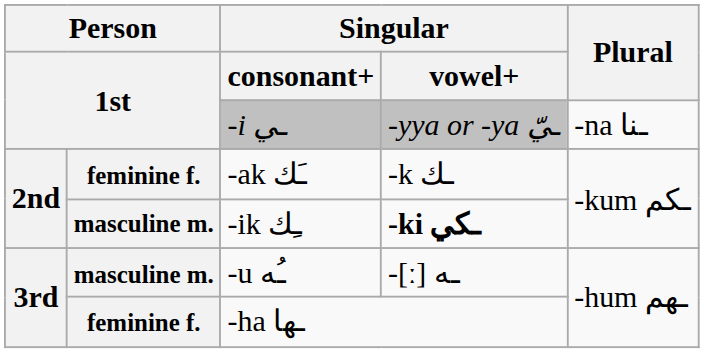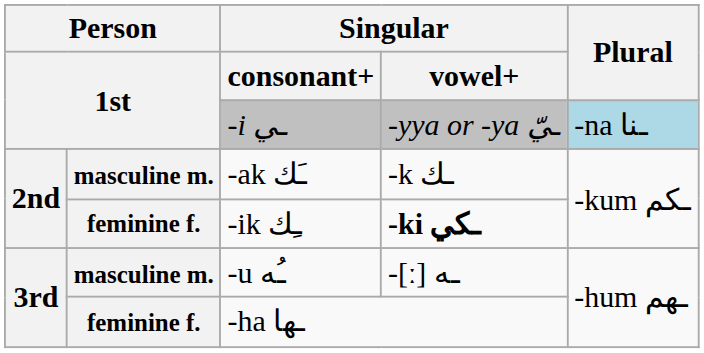-i ـي | Plural: no background -> lightblue background
-ak ـَك | column 2: feminine f. -> masculine m.
-ik ـِك | column 2: masculine m. -> feminine f.
